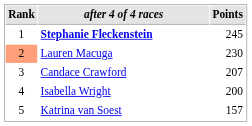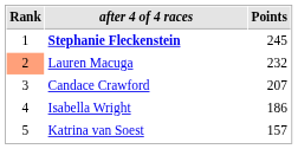Lauren Macuga | Points: 230 -> 232
Isabella Wright | Points: 200 -> 186
